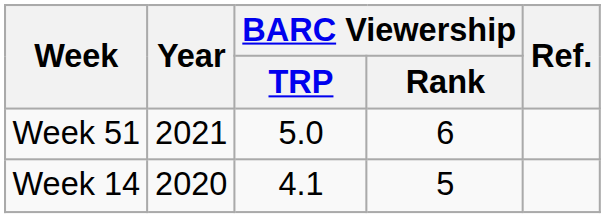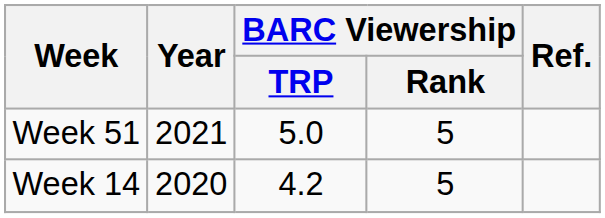Week 51 | BARC Viewership / Rank: 6 -> 5
Week 14 | BARC Viewership / TRP: 4.1 -> 4.2
